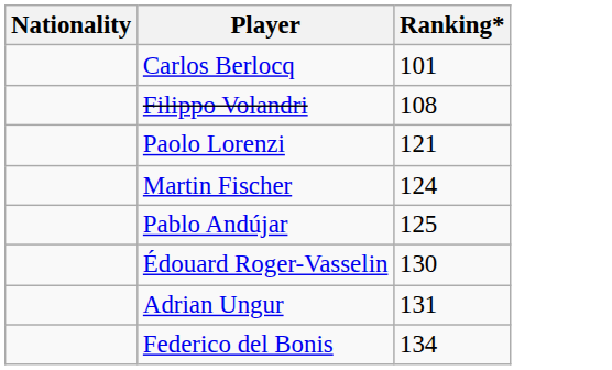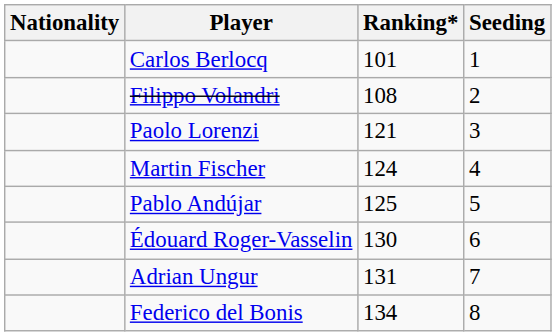+ column: Seeding | 1 | 2 | 3 | 4 | 5 | 6 | 7 | 8
